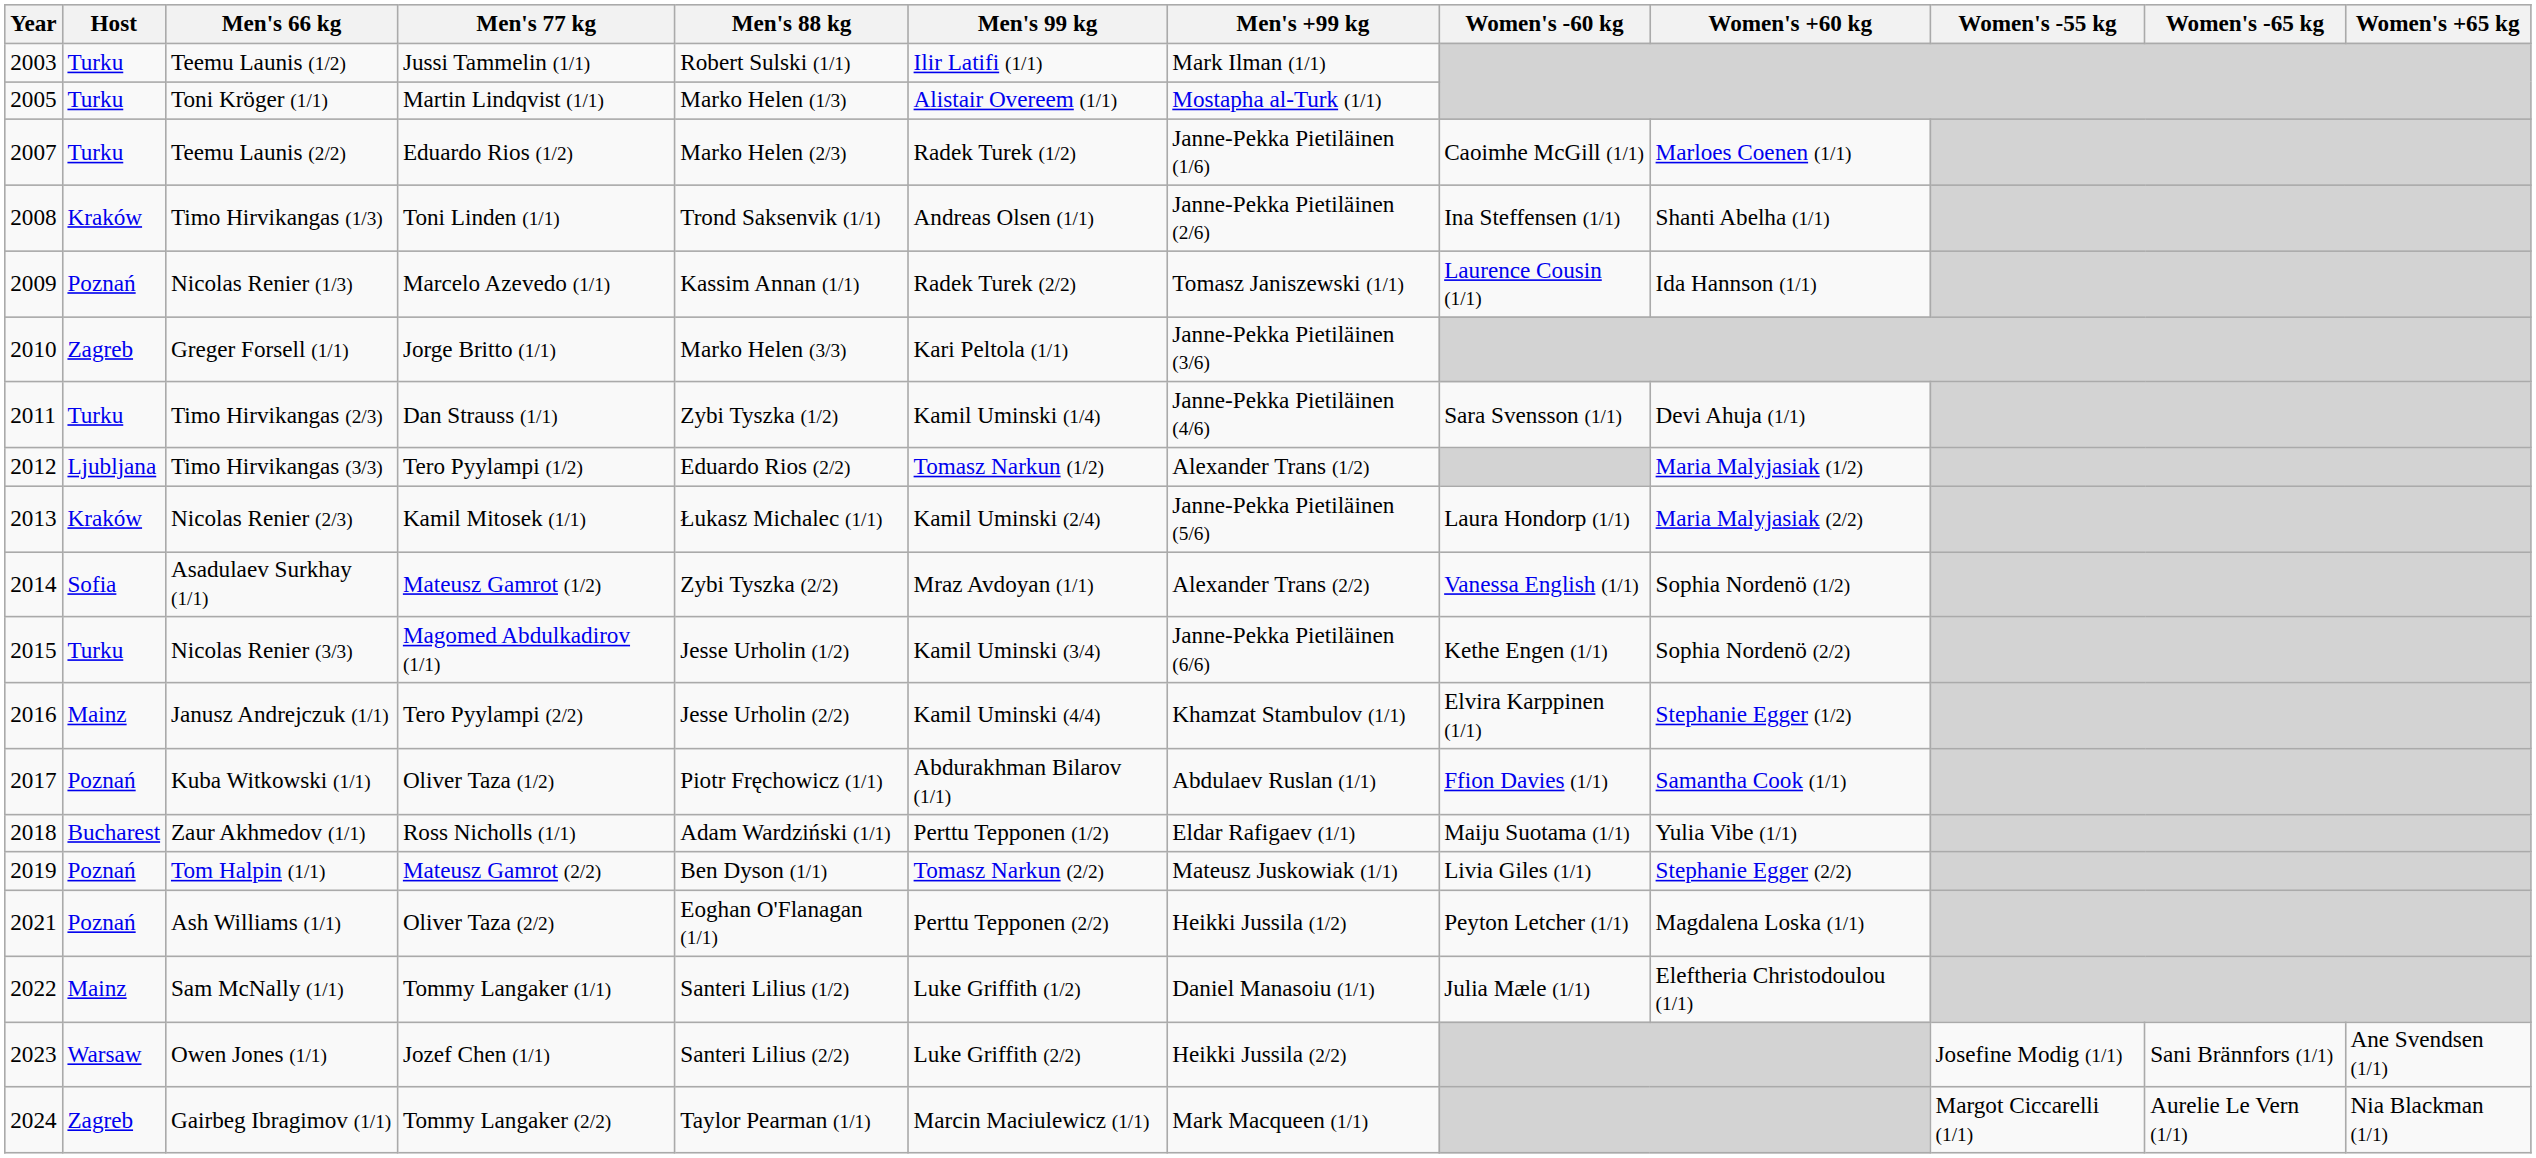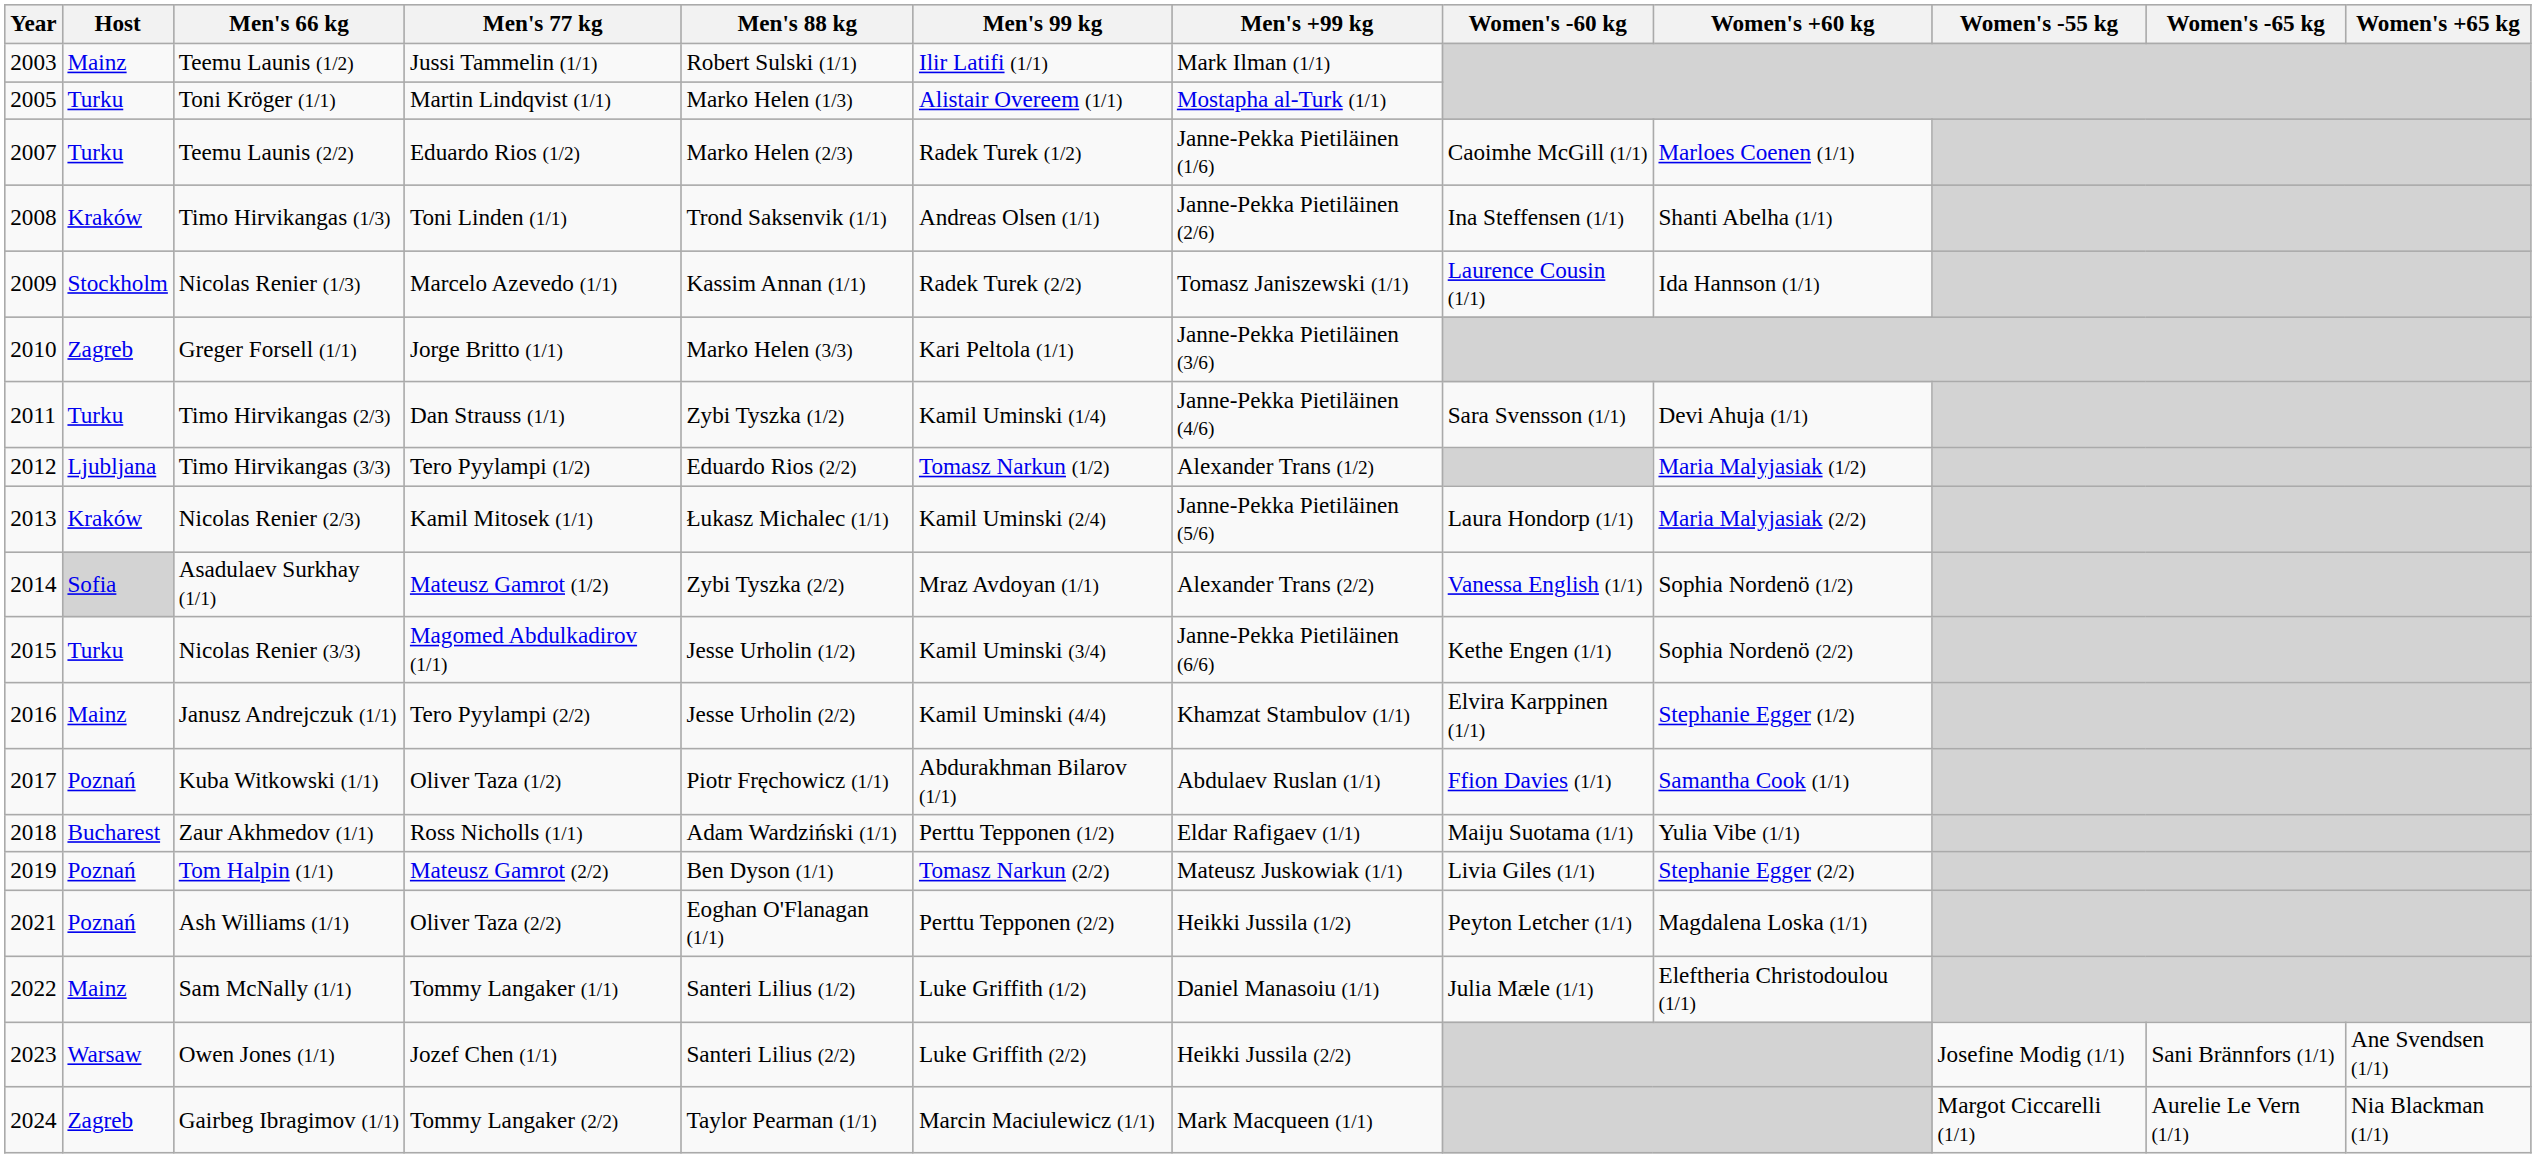Teemu Launis (1/2) | Host: Turku -> Mainz
Nicolas Renier (1/3) | Host: Poznań -> Stockholm
Asadulaev Surkhay (1/1) | Host: no background -> lightgrey background
